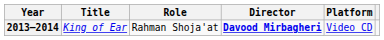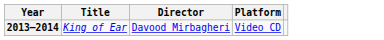- column: Role | Rahman Shoja'at
2013–2014 | Director: bold -> normal
